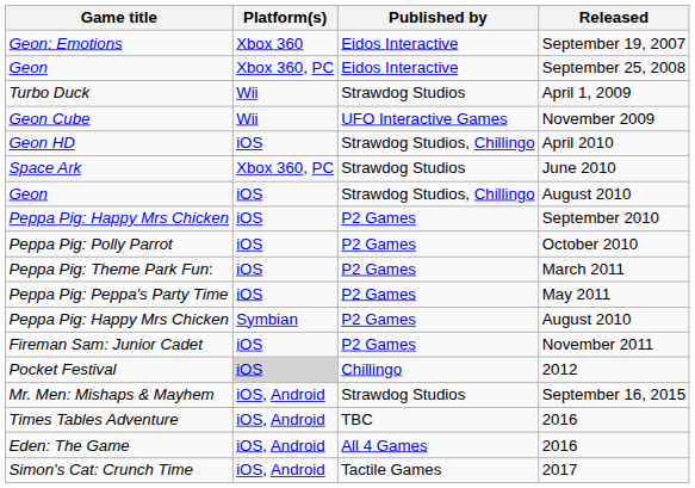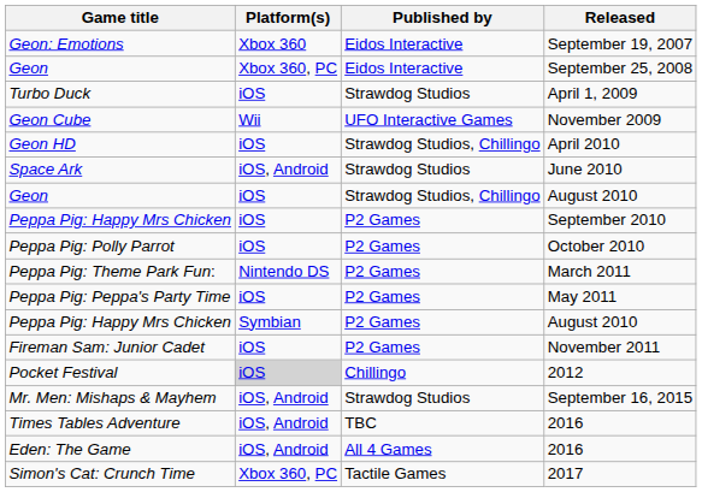Turbo Duck | Platform(s): Wii -> iOS
Space Ark | Platform(s): Xbox 360, PC -> iOS, Android
Peppa Pig: Theme Park Fun: | Platform(s): iOS -> Nintendo DS
Simon's Cat: Crunch Time | Platform(s): iOS, Android -> Xbox 360, PC
